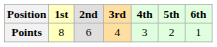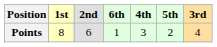columns swapped: 3rd <-> 6th
